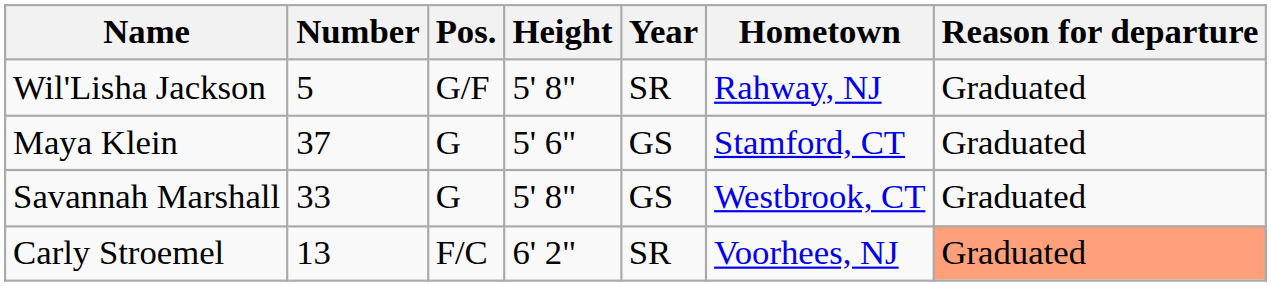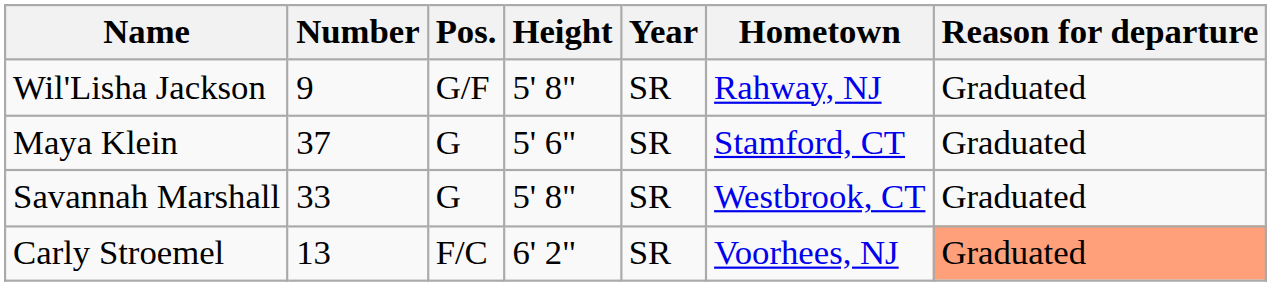Wil'Lisha Jackson | Number: 5 -> 9
Maya Klein | Year: GS -> SR
Savannah Marshall | Year: GS -> SR
